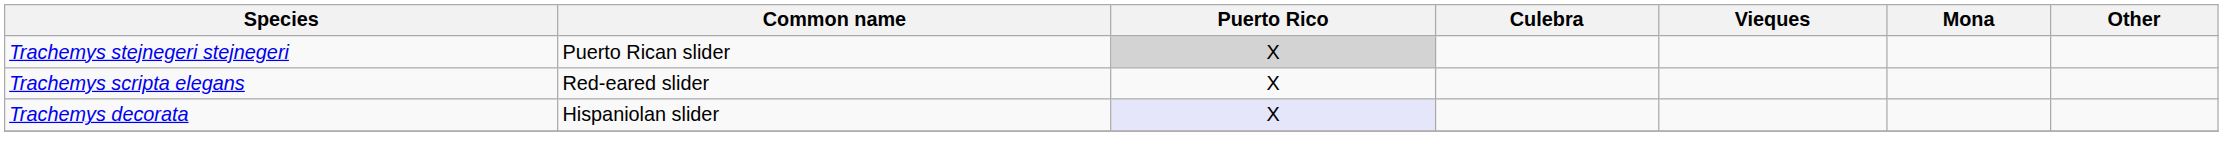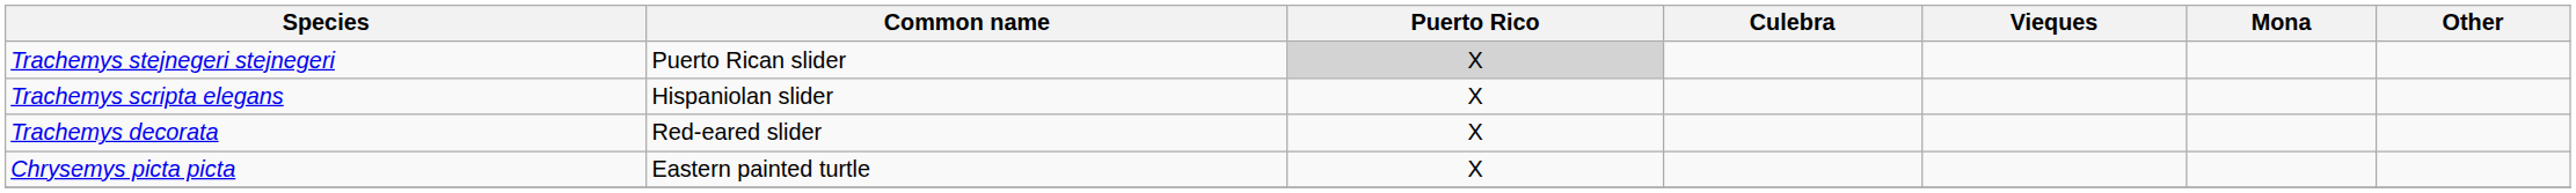Trachemys scripta elegans | Common name: Red-eared slider -> Hispaniolan slider
Trachemys decorata | Common name: Hispaniolan slider -> Red-eared slider
Trachemys decorata | Puerto Rico: lavender background -> no background
+ row: Chrysemys picta picta | Eastern painted turtle | X
